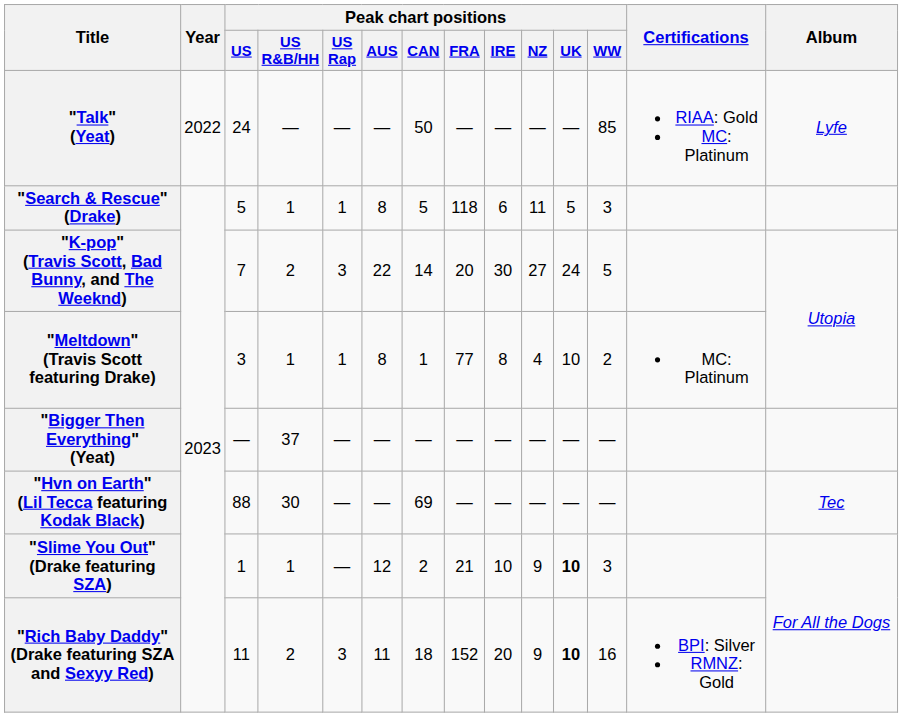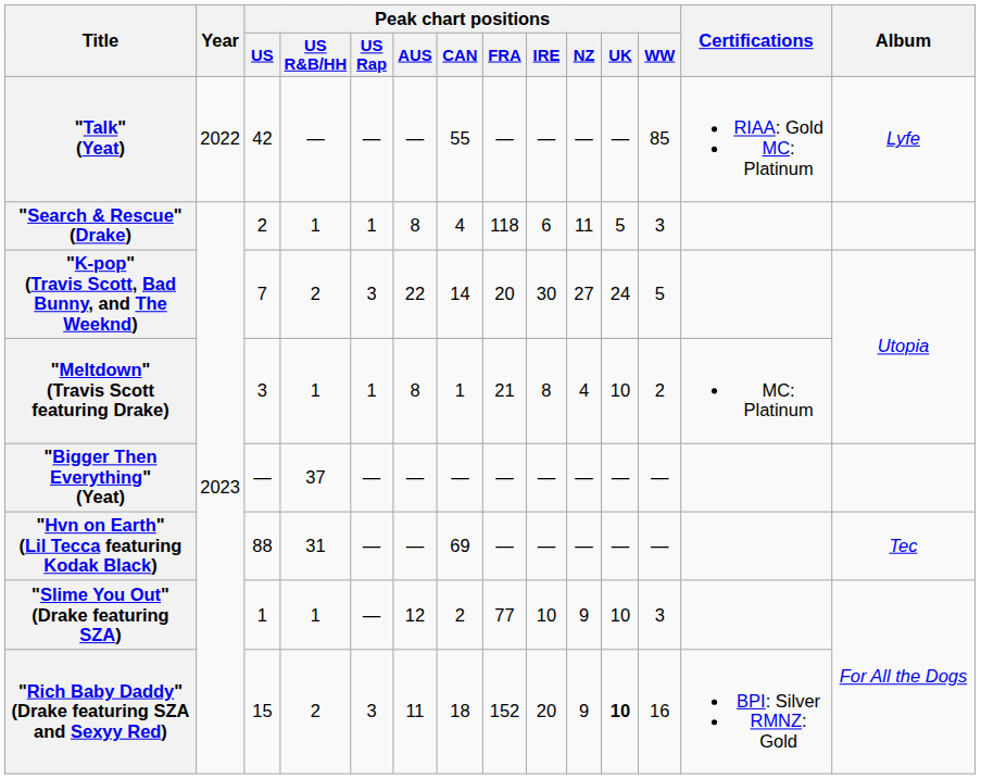"Talk" (Yeat) | Peak chart positions / US: 24 -> 42
"Talk" (Yeat) | Peak chart positions / CAN: 50 -> 55
"Search & Rescue" (Drake) | Peak chart positions / US: 5 -> 2
"Search & Rescue" (Drake) | Peak chart positions / CAN: 5 -> 4
"Meltdown" (Travis Scott featuring Drake) | Peak chart positions / FRA: 77 -> 21
"Hvn on Earth" (Lil Tecca featuring Kodak Black) | Peak chart positions / US R&B/HH: 30 -> 31
"Slime You Out" (Drake featuring SZA) | Peak chart positions / FRA: 21 -> 77
"Slime You Out" (Drake featuring SZA) | Peak chart positions / UK: bold -> normal
"Rich Baby Daddy" (Drake featuring SZA and Sexyy Red) | Peak chart positions / US: 11 -> 15
